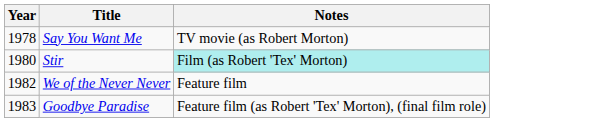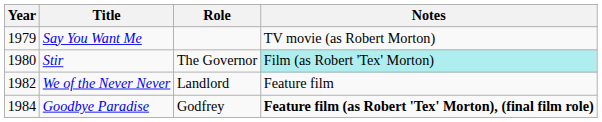+ column: Role | The Governor | Landlord | Godfrey
Say You Want Me | Year: 1978 -> 1979
Goodbye Paradise | Year: 1983 -> 1984
Goodbye Paradise | Notes: normal -> bold
